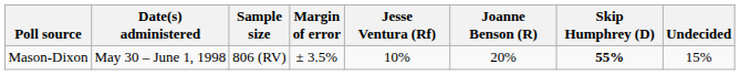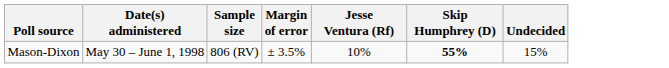- column: Joanne Benson (R) | 20%
